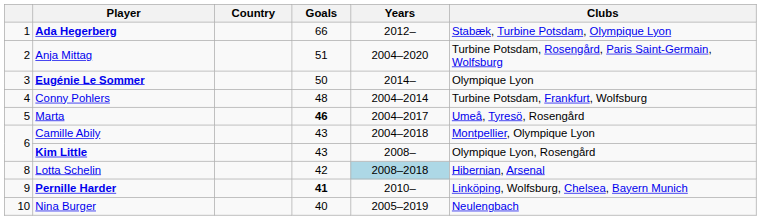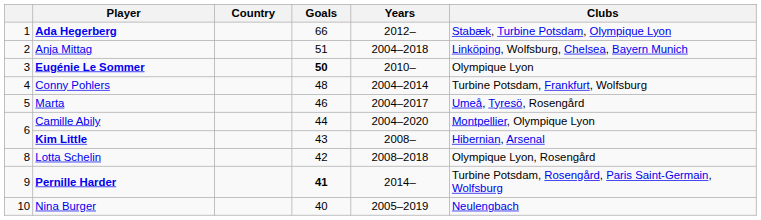Anja Mittag | Years: 2004–2020 -> 2004–2018
Anja Mittag | Clubs: Turbine Potsdam, Rosengård, Paris Saint-Germain, Wolfsburg -> Linköping, Wolfsburg, Chelsea, Bayern Munich
Eugénie Le Sommer | Goals: normal -> bold
Eugénie Le Sommer | Years: 2014– -> 2010–
Marta | Goals: bold -> normal
Camille Abily | Goals: 43 -> 44
Camille Abily | Years: 2004–2018 -> 2004–2020
Kim Little | Clubs: Olympique Lyon, Rosengård -> Hibernian, Arsenal
Lotta Schelin | Years: lightblue background -> no background
Lotta Schelin | Clubs: Hibernian, Arsenal -> Olympique Lyon, Rosengård
Pernille Harder | Years: 2010– -> 2014–
Pernille Harder | Clubs: Linköping, Wolfsburg, Chelsea, Bayern Munich -> Turbine Potsdam, Rosengård, Paris Saint-Germain, Wolfsburg
